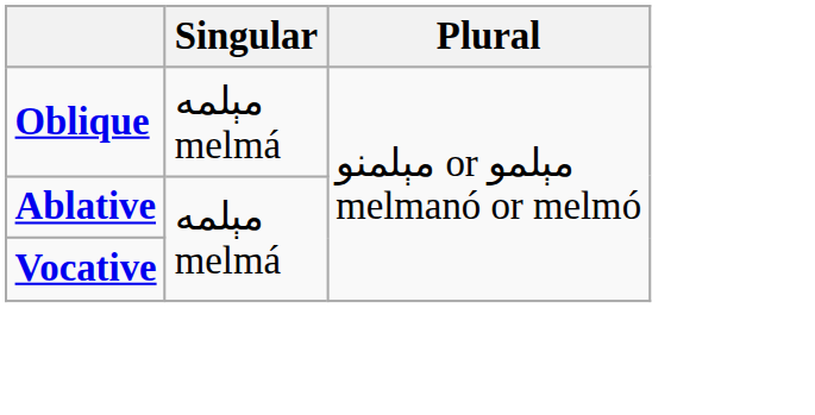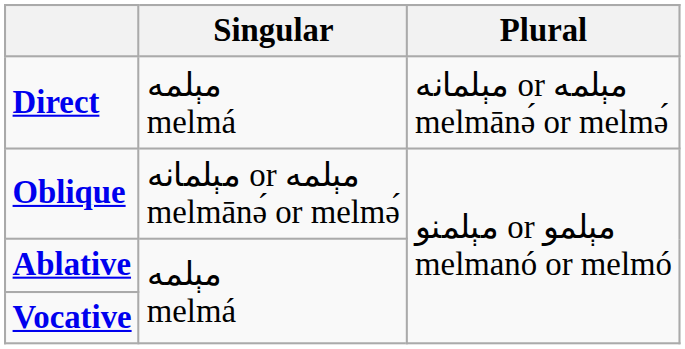+ row: Direct | مېلمه melmá | مېلمانه or مېلمه melmānə́ or melmə́
Oblique | Singular: مېلمه melmá -> مېلمانه or مېلمه melmānə́ or melmə́
